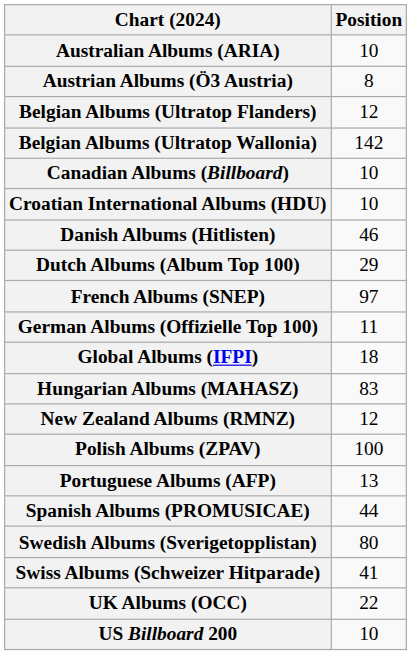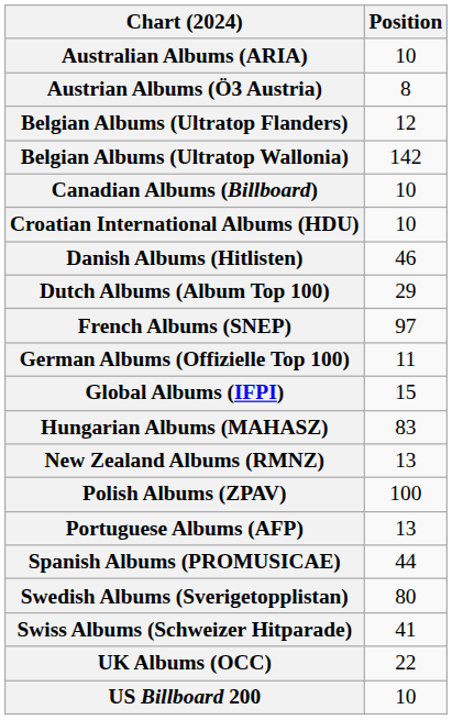Global Albums (IFPI) | Position: 18 -> 15
New Zealand Albums (RMNZ) | Position: 12 -> 13
